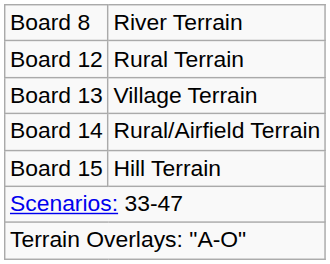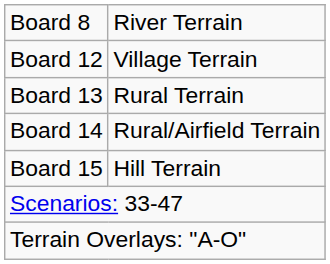Board 12 | column 2: Rural Terrain -> Village Terrain
Board 13 | column 2: Village Terrain -> Rural Terrain
